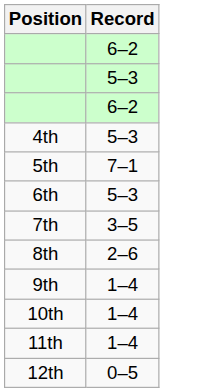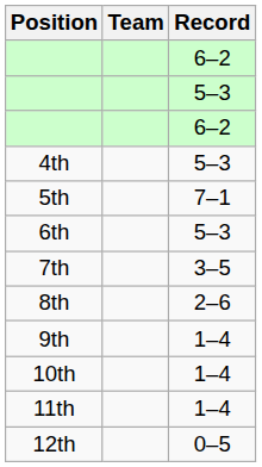+ column: Team
